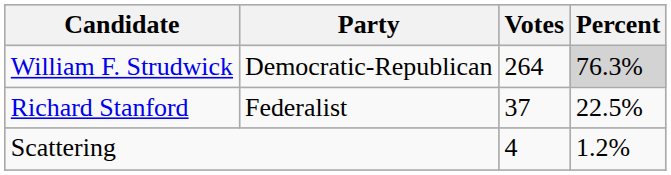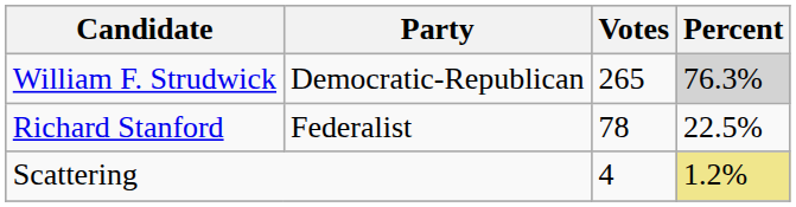William F. Strudwick | Votes: 264 -> 265
Richard Stanford | Votes: 37 -> 78
Scattering | Percent: no background -> khaki background
